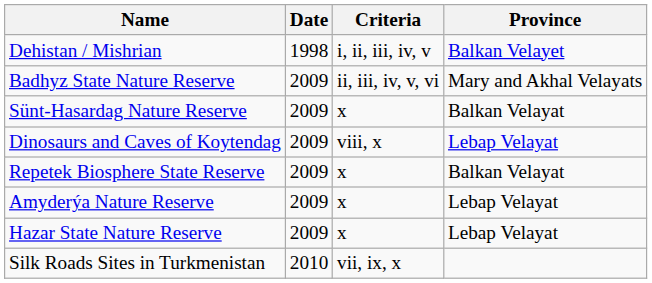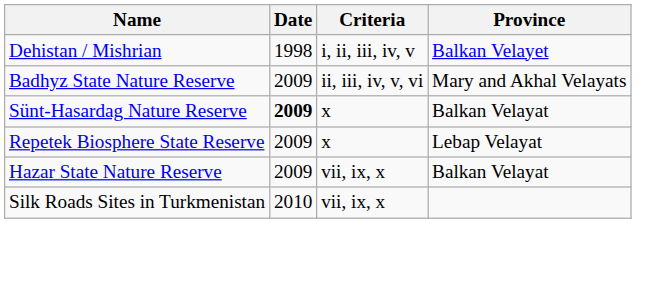Sünt-Hasardag Nature Reserve | Date: normal -> bold
- row: Dinosaurs and Caves of Koytendag | 2009 | viii, x | Lebap Velayat
Repetek Biosphere State Reserve | Province: Balkan Velayat -> Lebap Velayat
- row: Amyderýa Nature Reserve | 2009 | x | Lebap Velayat
Hazar State Nature Reserve | Criteria: x -> vii, ix, x
Hazar State Nature Reserve | Province: Lebap Velayat -> Balkan Velayat
